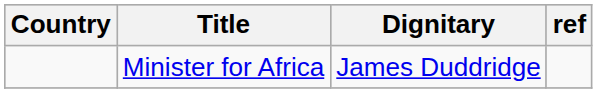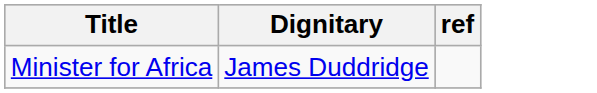- column: Country
